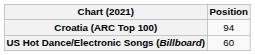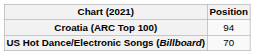US Hot Dance/Electronic Songs (Billboard) | Position: 60 -> 70
